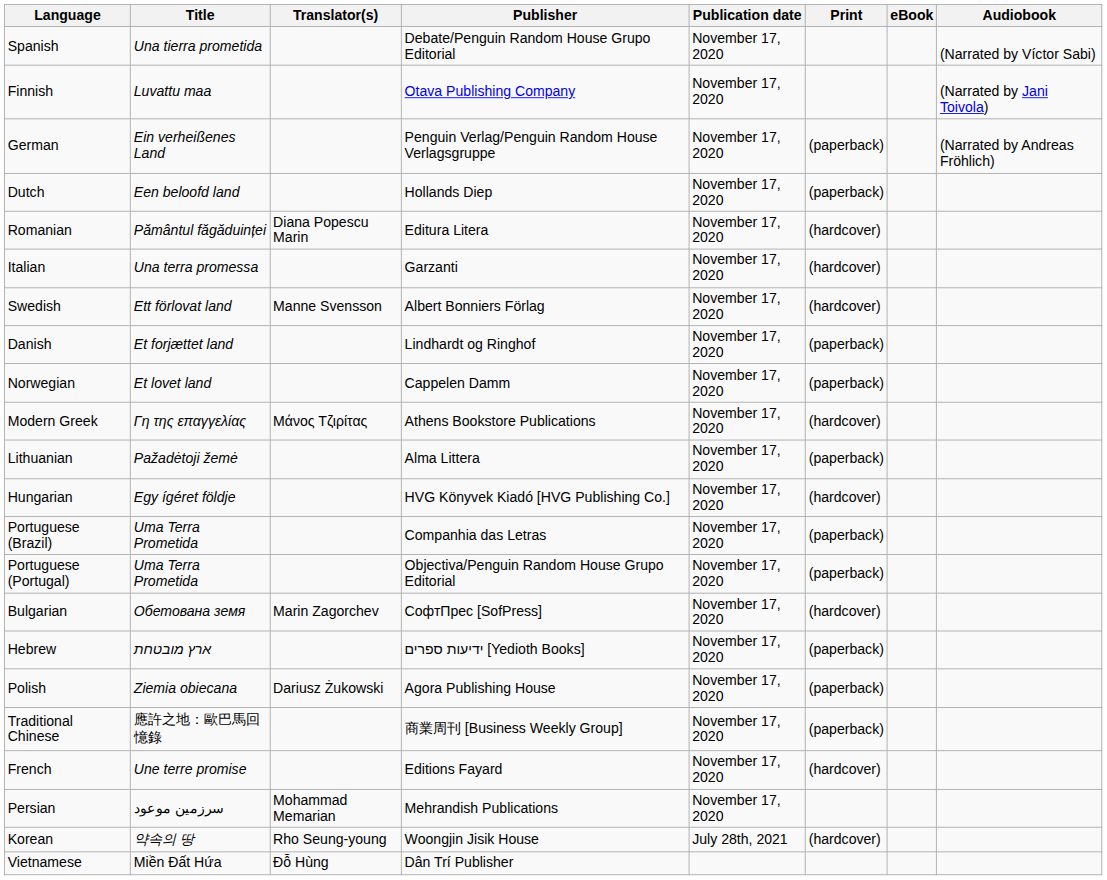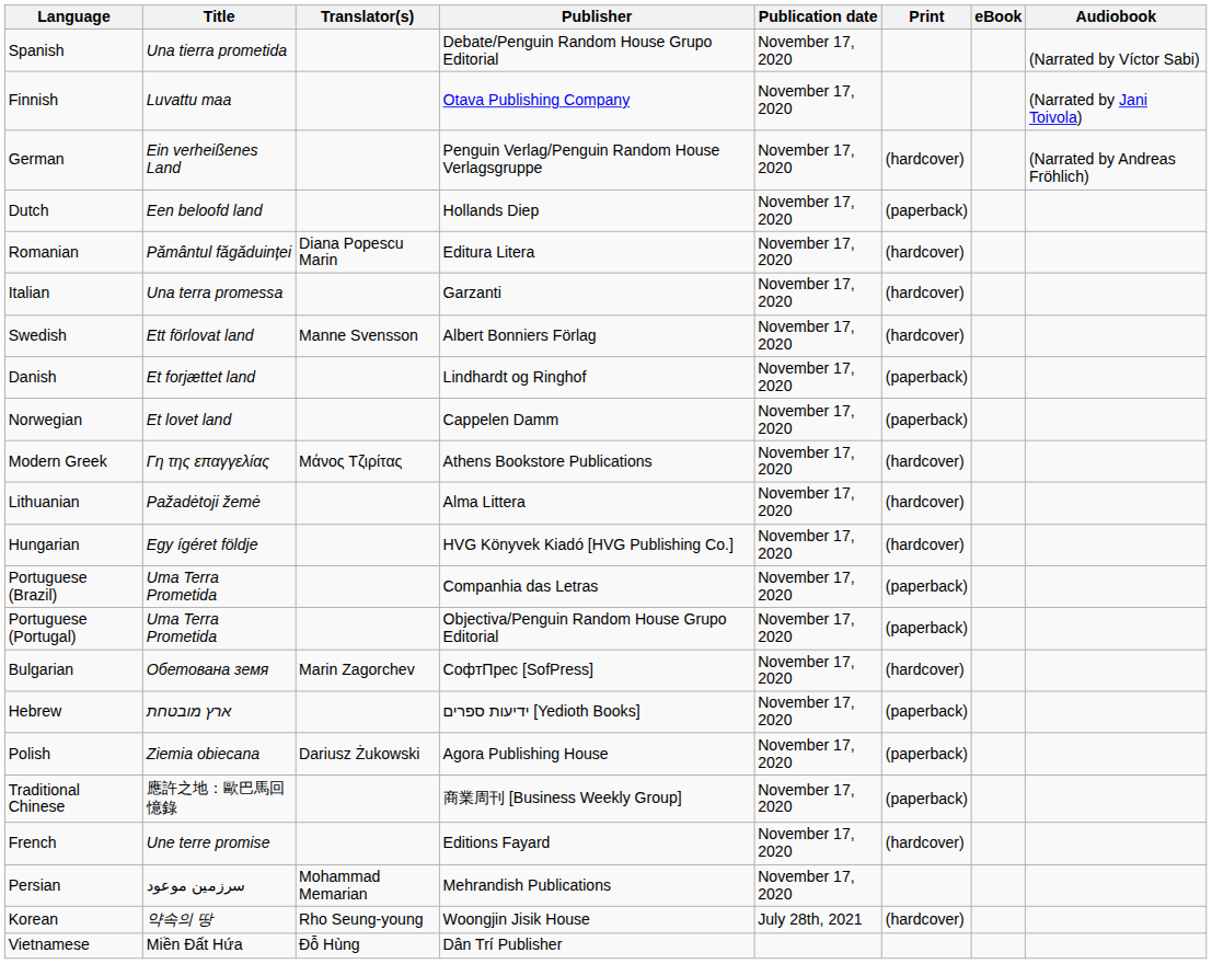German | Print: (paperback) -> (hardcover)
Lithuanian | Print: (paperback) -> (hardcover)
